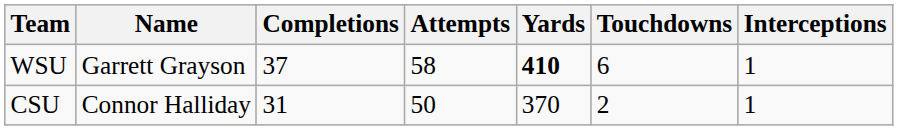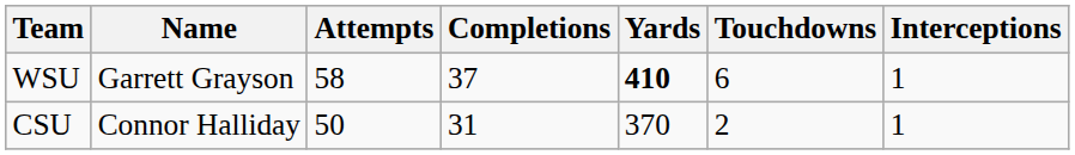columns swapped: Completions <-> Attempts
